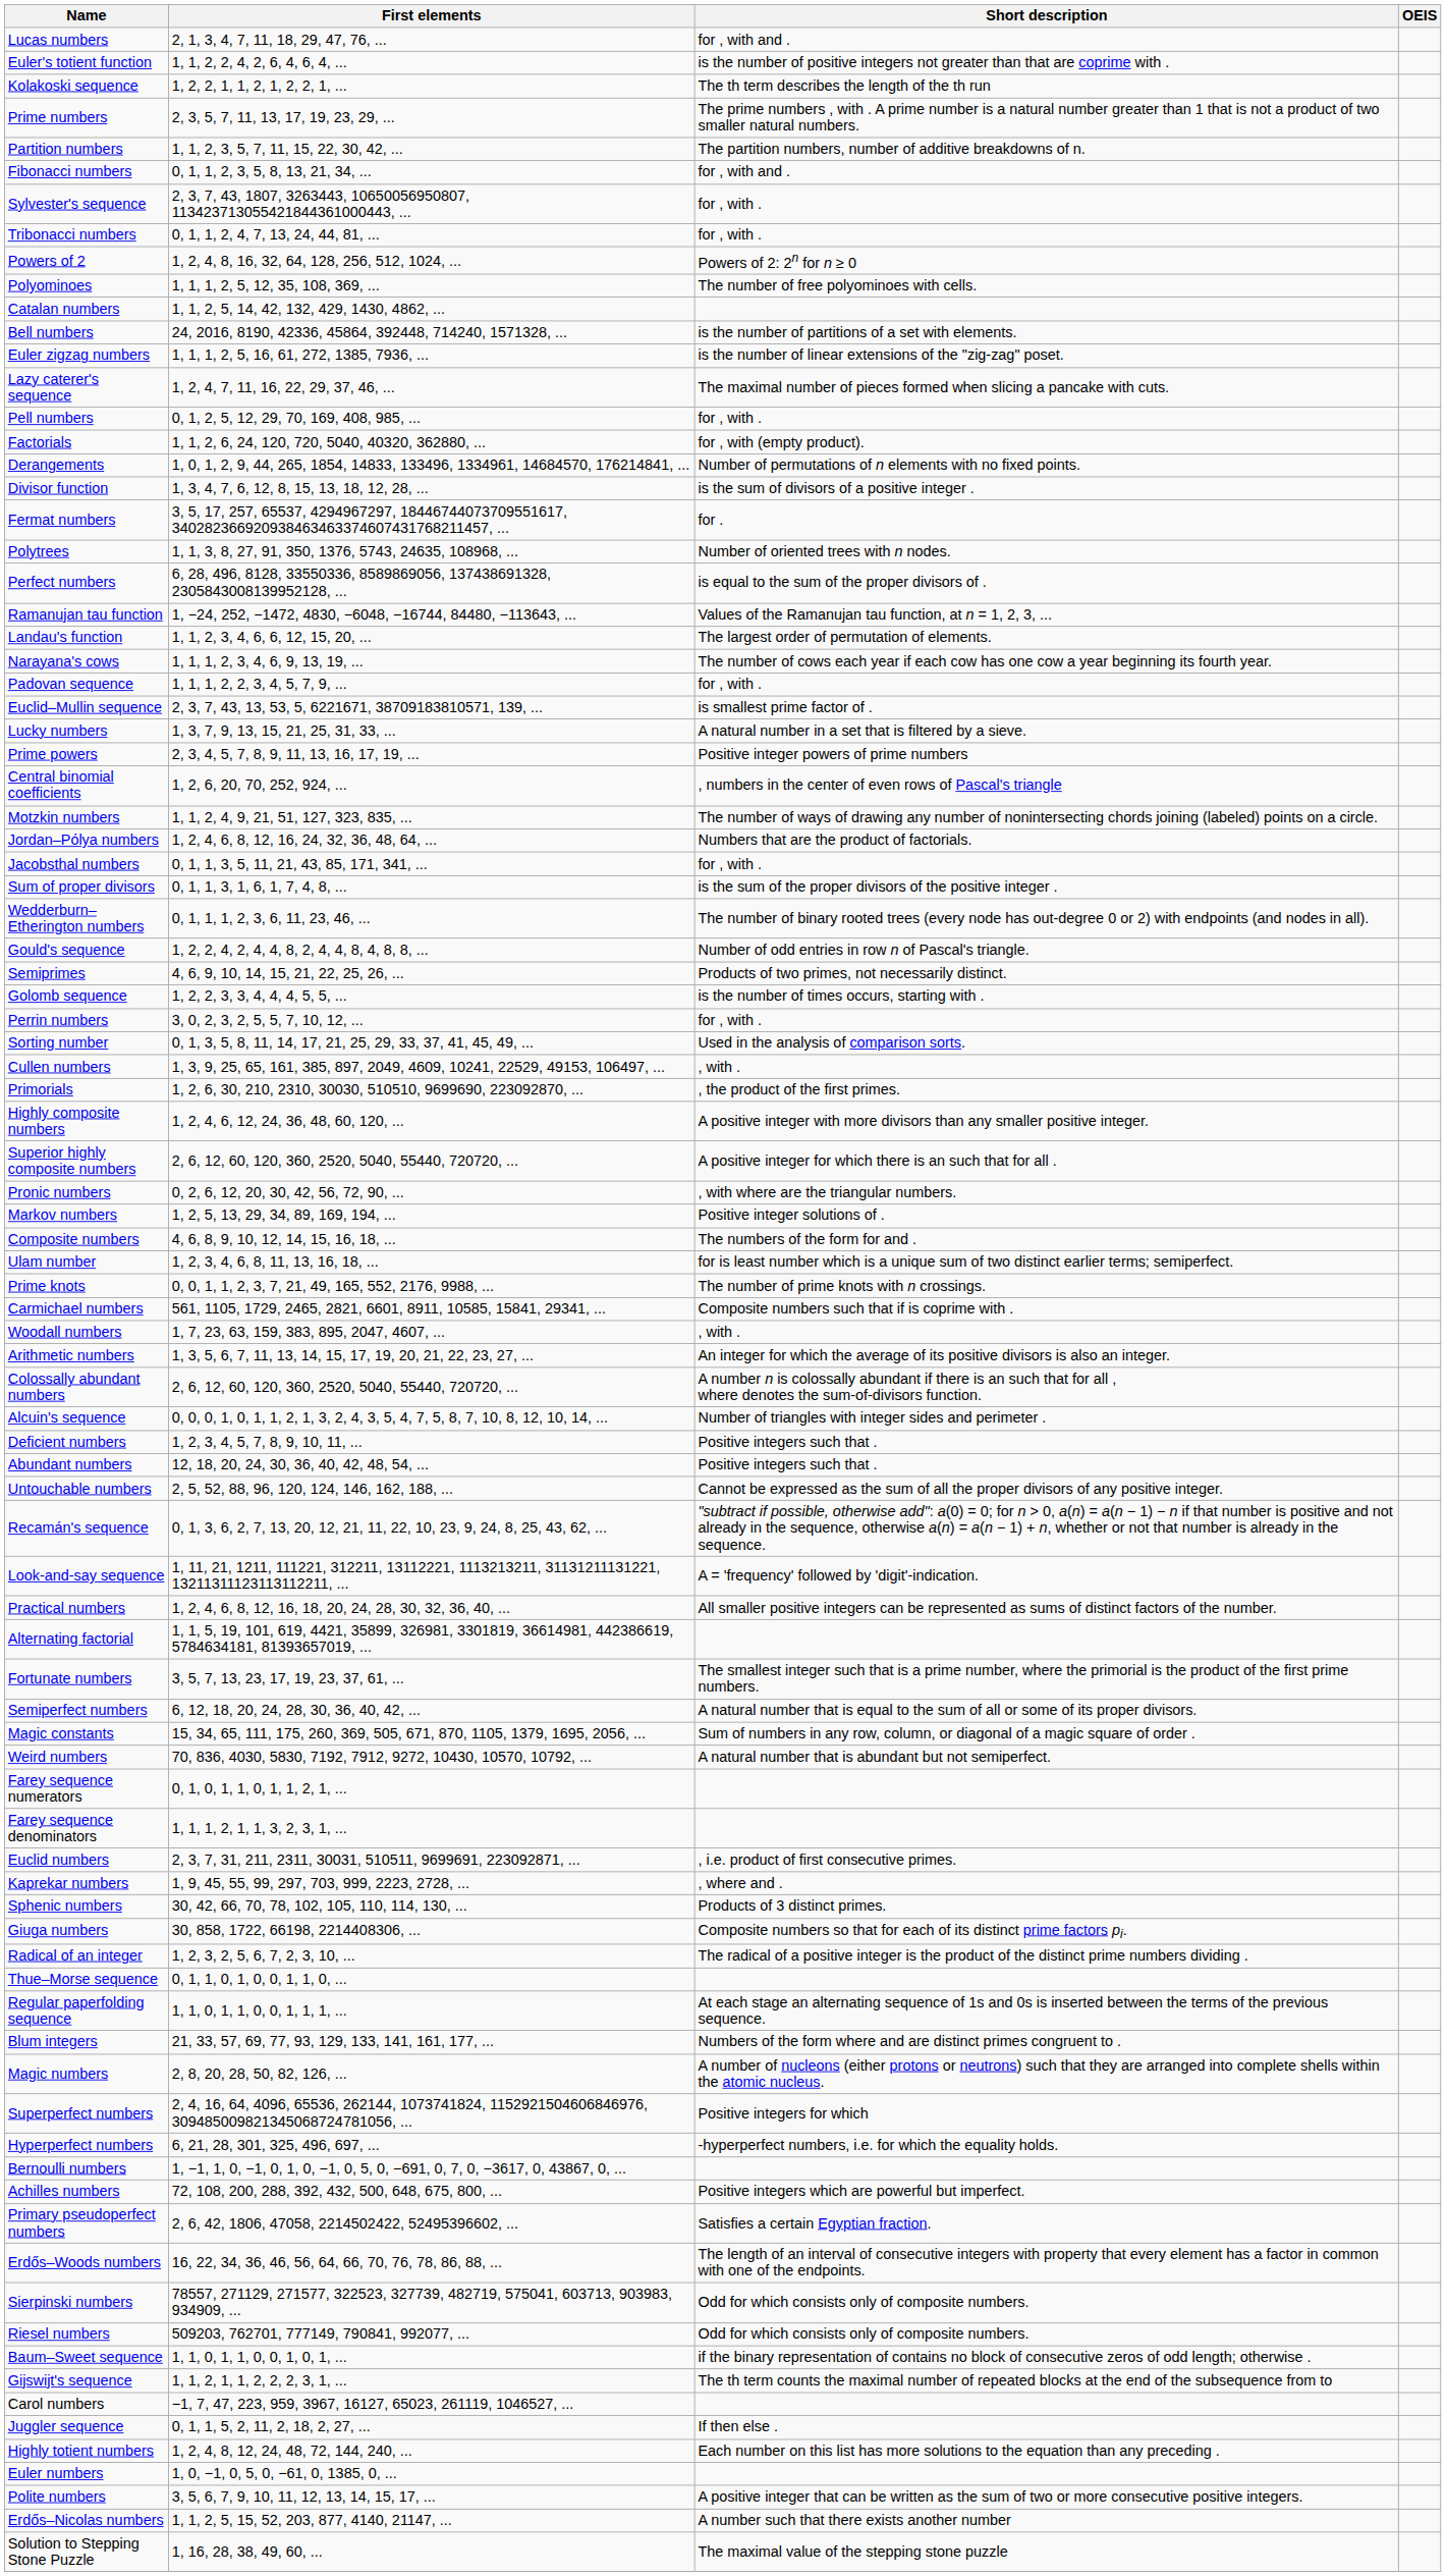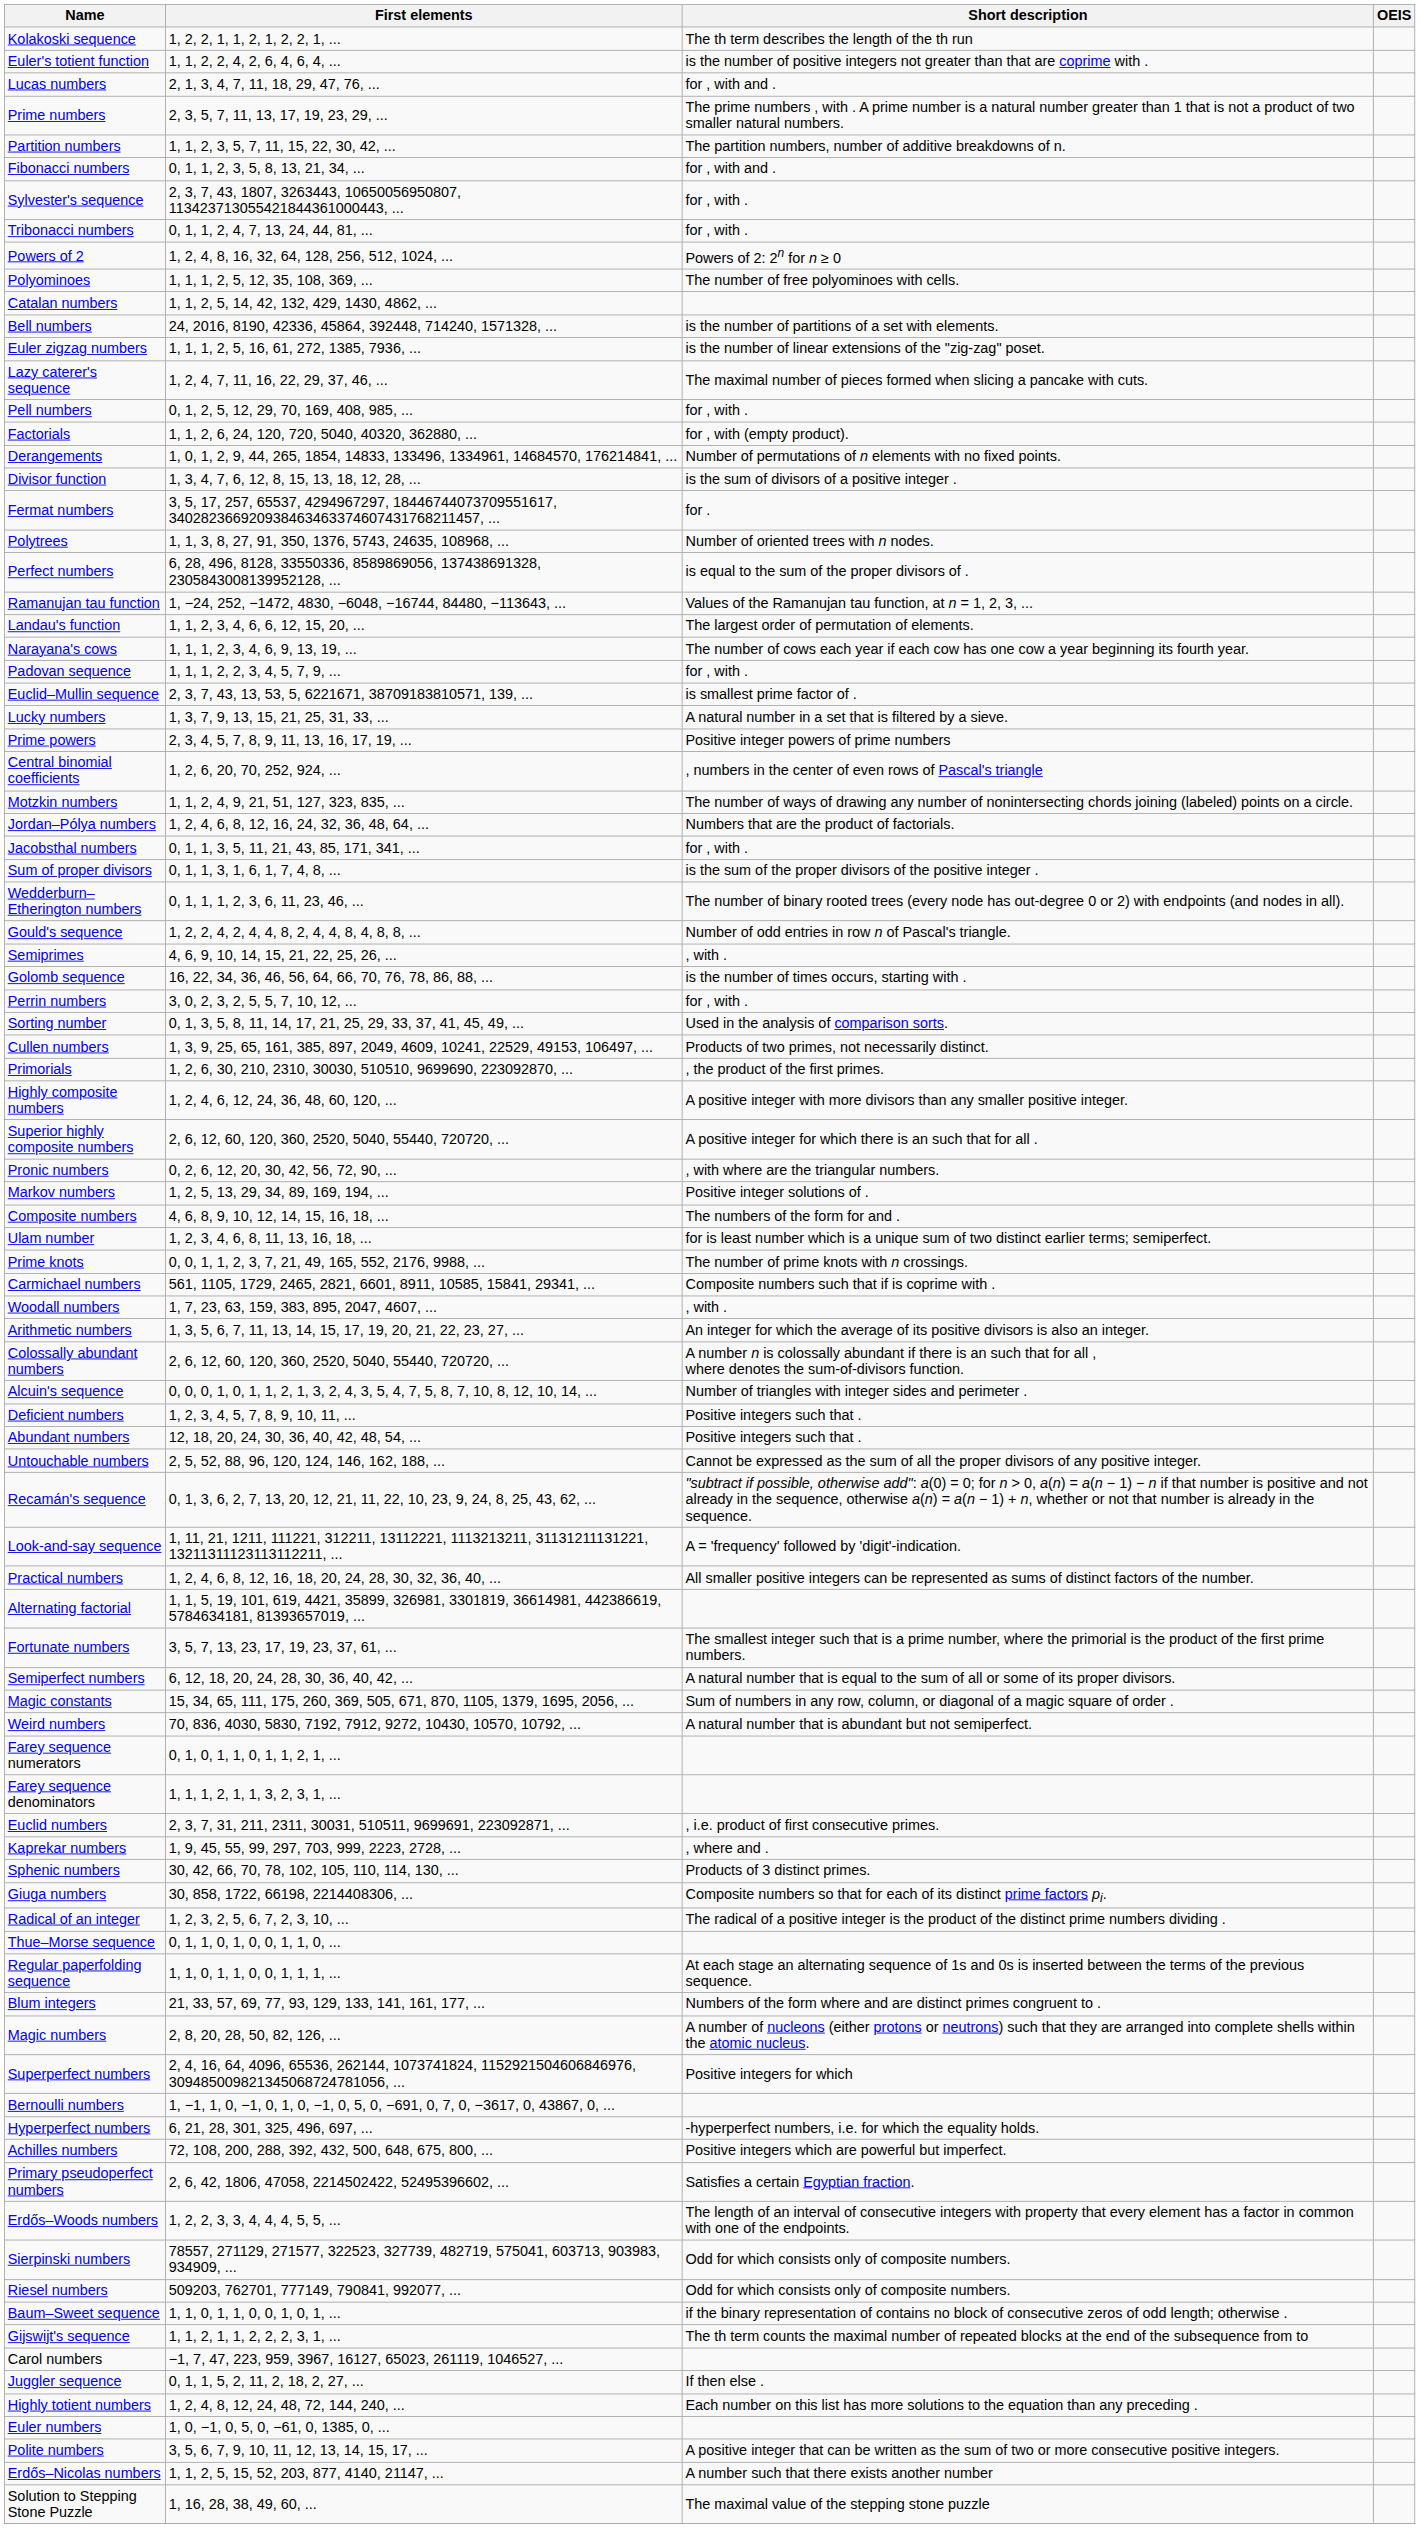rows swapped: Kolakoski sequence <-> Lucas numbers
Semiprimes | Short description: Products of two primes, not necessarily distinct. -> , with .
Golomb sequence | First elements: 1, 2, 2, 3, 3, 4, 4, 4, 5, 5, ... -> 16, 22, 34, 36, 46, 56, 64, 66, 70, 76, 78, 86, 88, ...
Cullen numbers | Short description: , with . -> Products of two primes, not necessarily distinct.
rows swapped: Bernoulli numbers <-> Hyperperfect numbers
Erdős–Woods numbers | First elements: 16, 22, 34, 36, 46, 56, 64, 66, 70, 76, 78, 86, 88, ... -> 1, 2, 2, 3, 3, 4, 4, 4, 5, 5, ...
